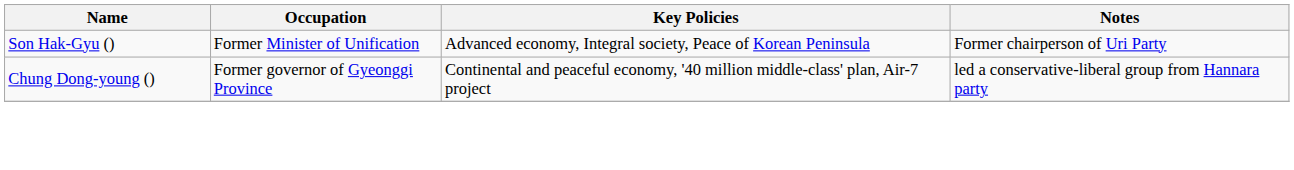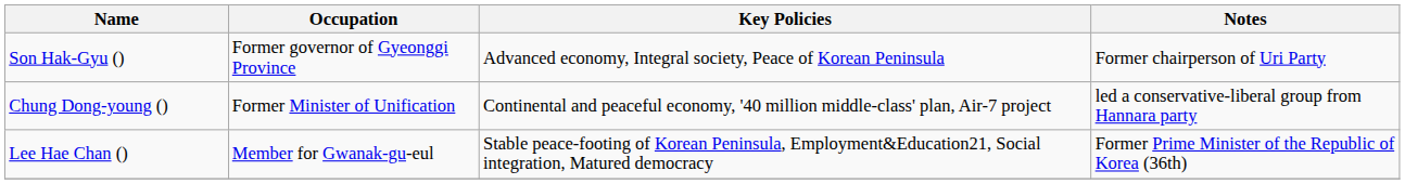Son Hak-Gyu () | Occupation: Former Minister of Unification -> Former governor of Gyeonggi Province
Chung Dong-young () | Occupation: Former governor of Gyeonggi Province -> Former Minister of Unification
+ row: Lee Hae Chan () | Member for Gwanak-gu-eul | Stable peace-footing of Korean Peninsula, Employment&Education21, Social integration, Matured democracy | Former Prime Minister of the Republic of Korea (36th)
